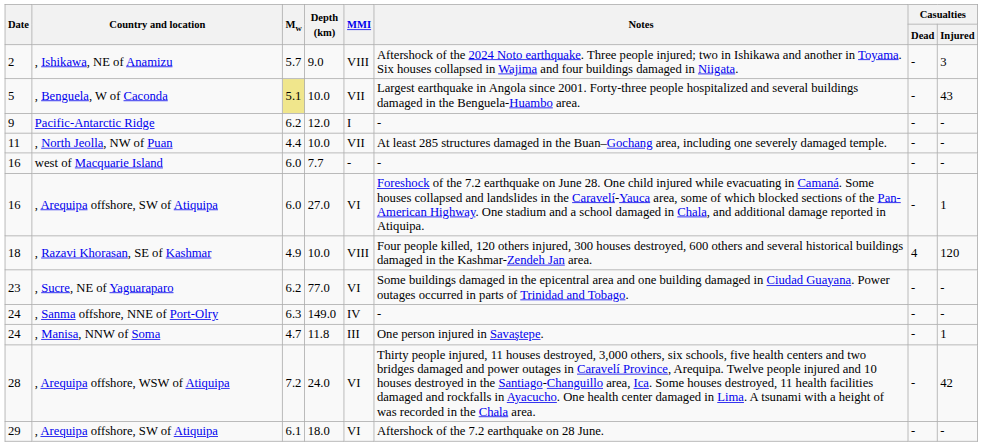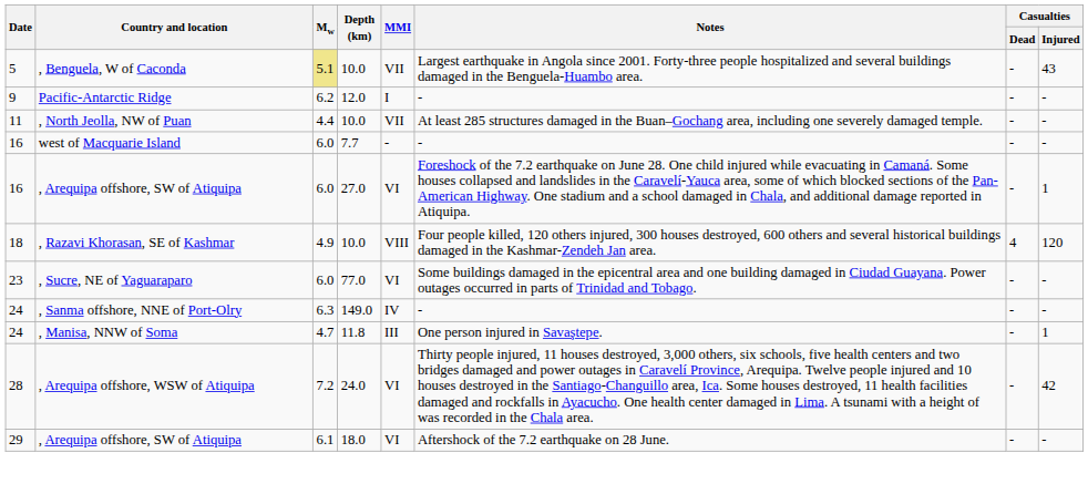- row: 2 | , Ishikawa, NE of Anamizu | 5.7 | 9.0 | VIII | Aftershock of the 2024 Noto earthquake. Three people injured; two in Ishikawa and another in Toyama. Six houses collapsed in Wajima and four buildings damaged in Niigata. | - | 3
, Sucre, NE of Yaguaraparo | Mw: 6.2 -> 6.0
